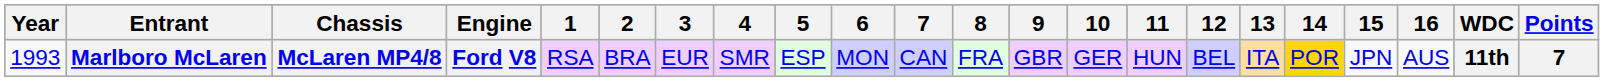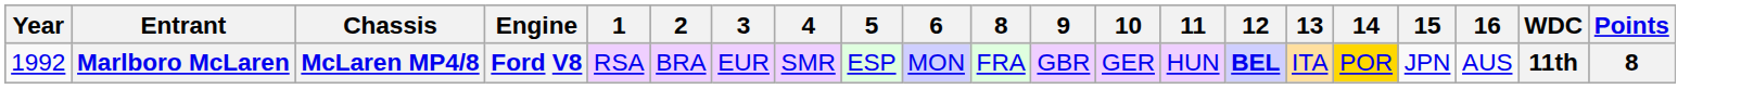- column: 7 | CAN
Marlboro McLaren | Year: 1993 -> 1992
Marlboro McLaren | 12: normal -> bold
Marlboro McLaren | Points: 7 -> 8
